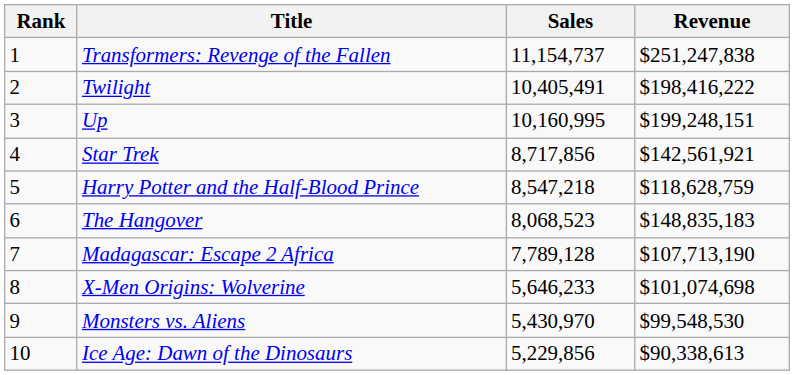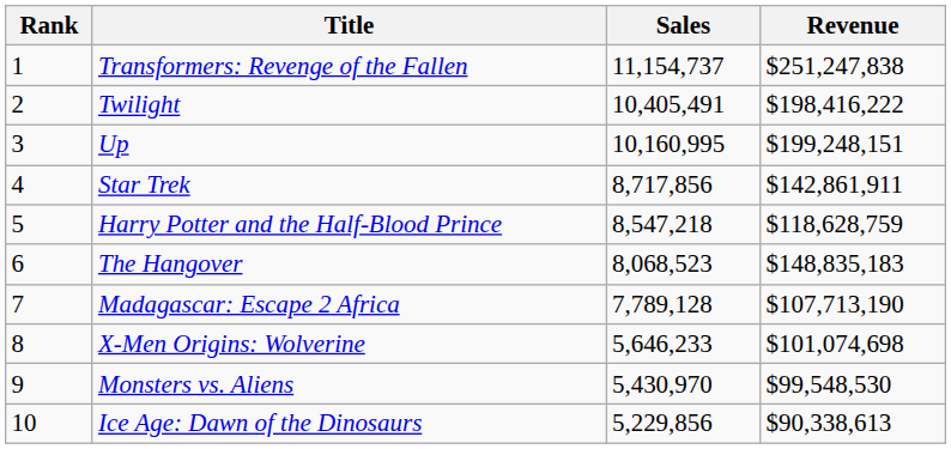Star Trek | Revenue: $142,561,921 -> $142,861,911
